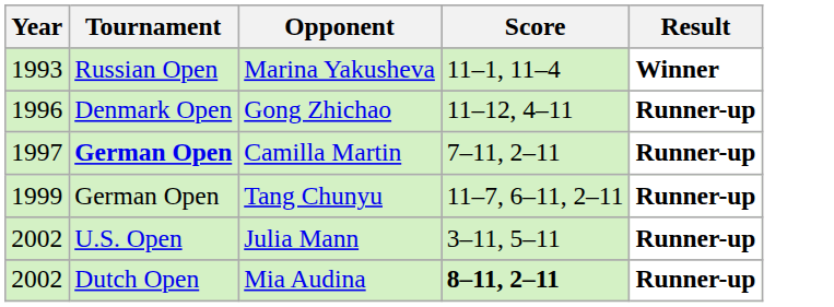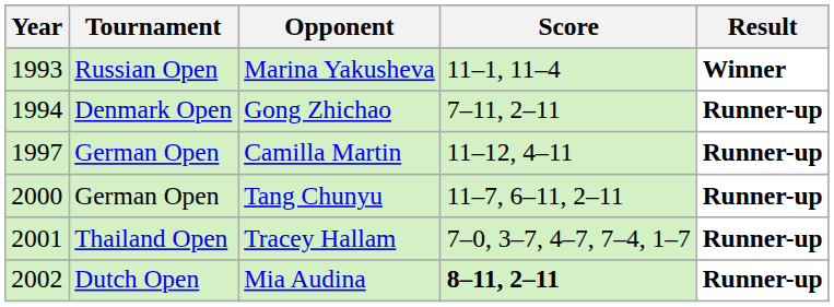Gong Zhichao | Year: 1996 -> 1994
Gong Zhichao | Score: 11–12, 4–11 -> 7–11, 2–11
Camilla Martin | Tournament: bold -> normal
Camilla Martin | Score: 7–11, 2–11 -> 11–12, 4–11
Tang Chunyu | Year: 1999 -> 2000
+ row: 2001 | Thailand Open | Tracey Hallam | 7–0, 3–7, 4–7, 7–4, 1–7 | Runner-up
- row: 2002 | U.S. Open | Julia Mann | 3–11, 5–11 | Runner-up
